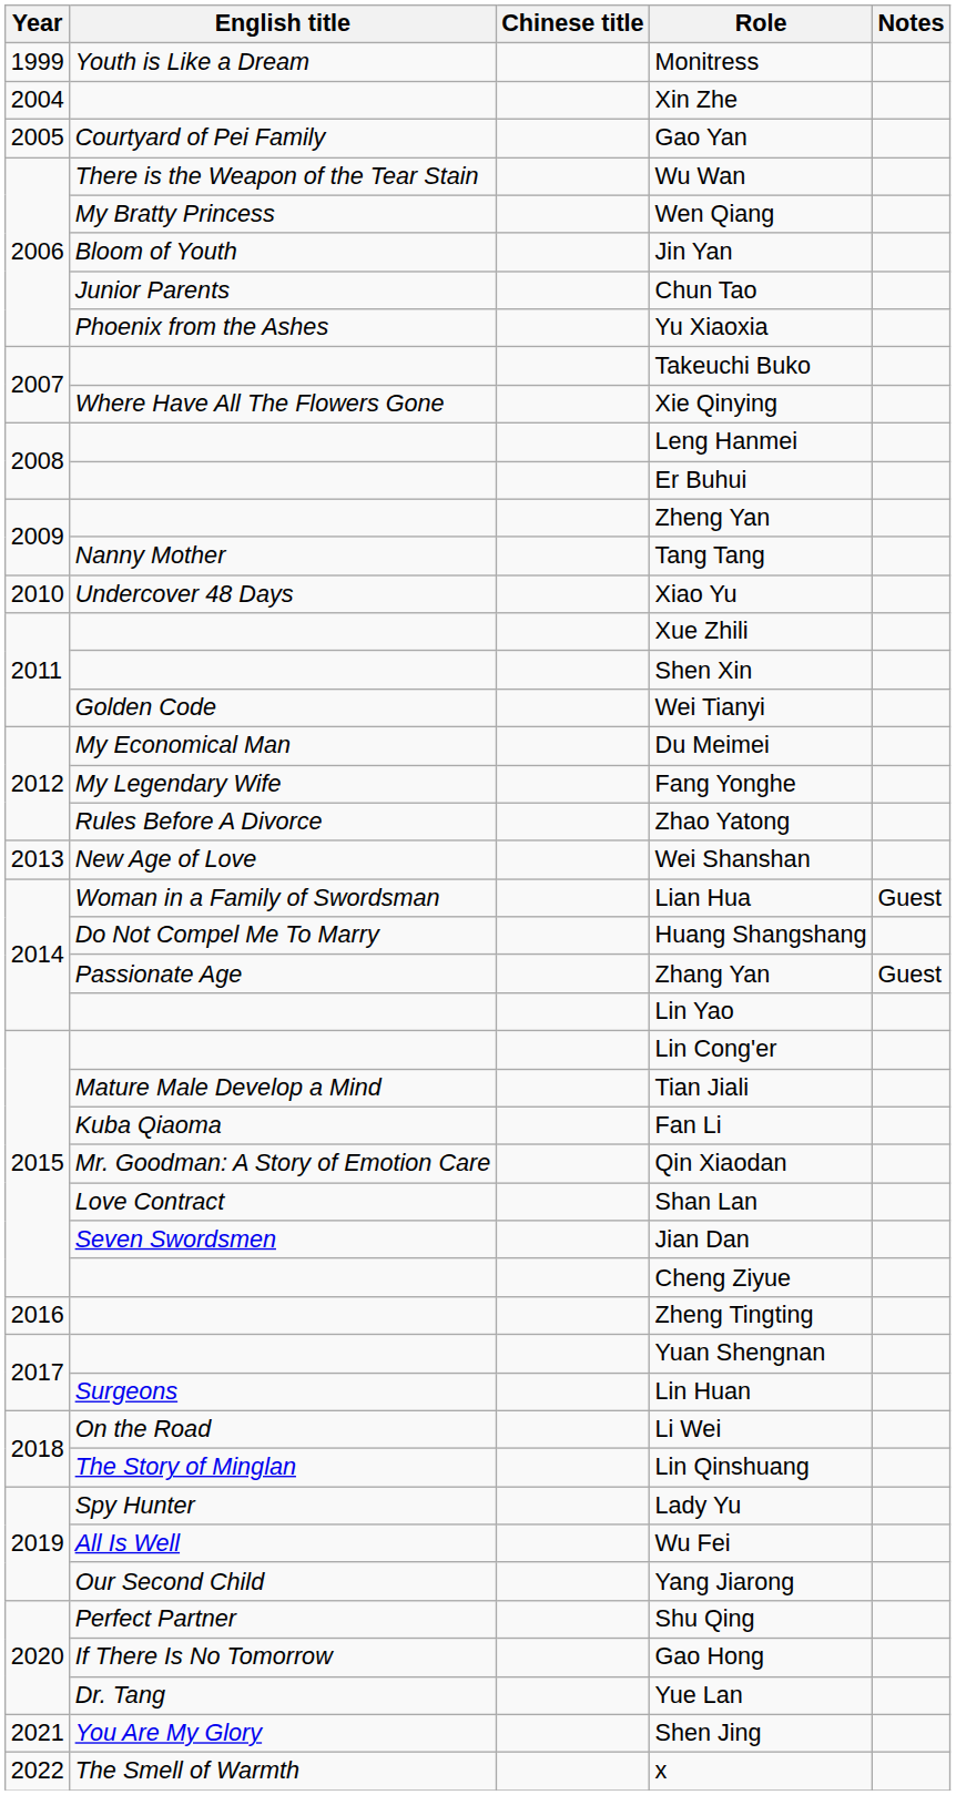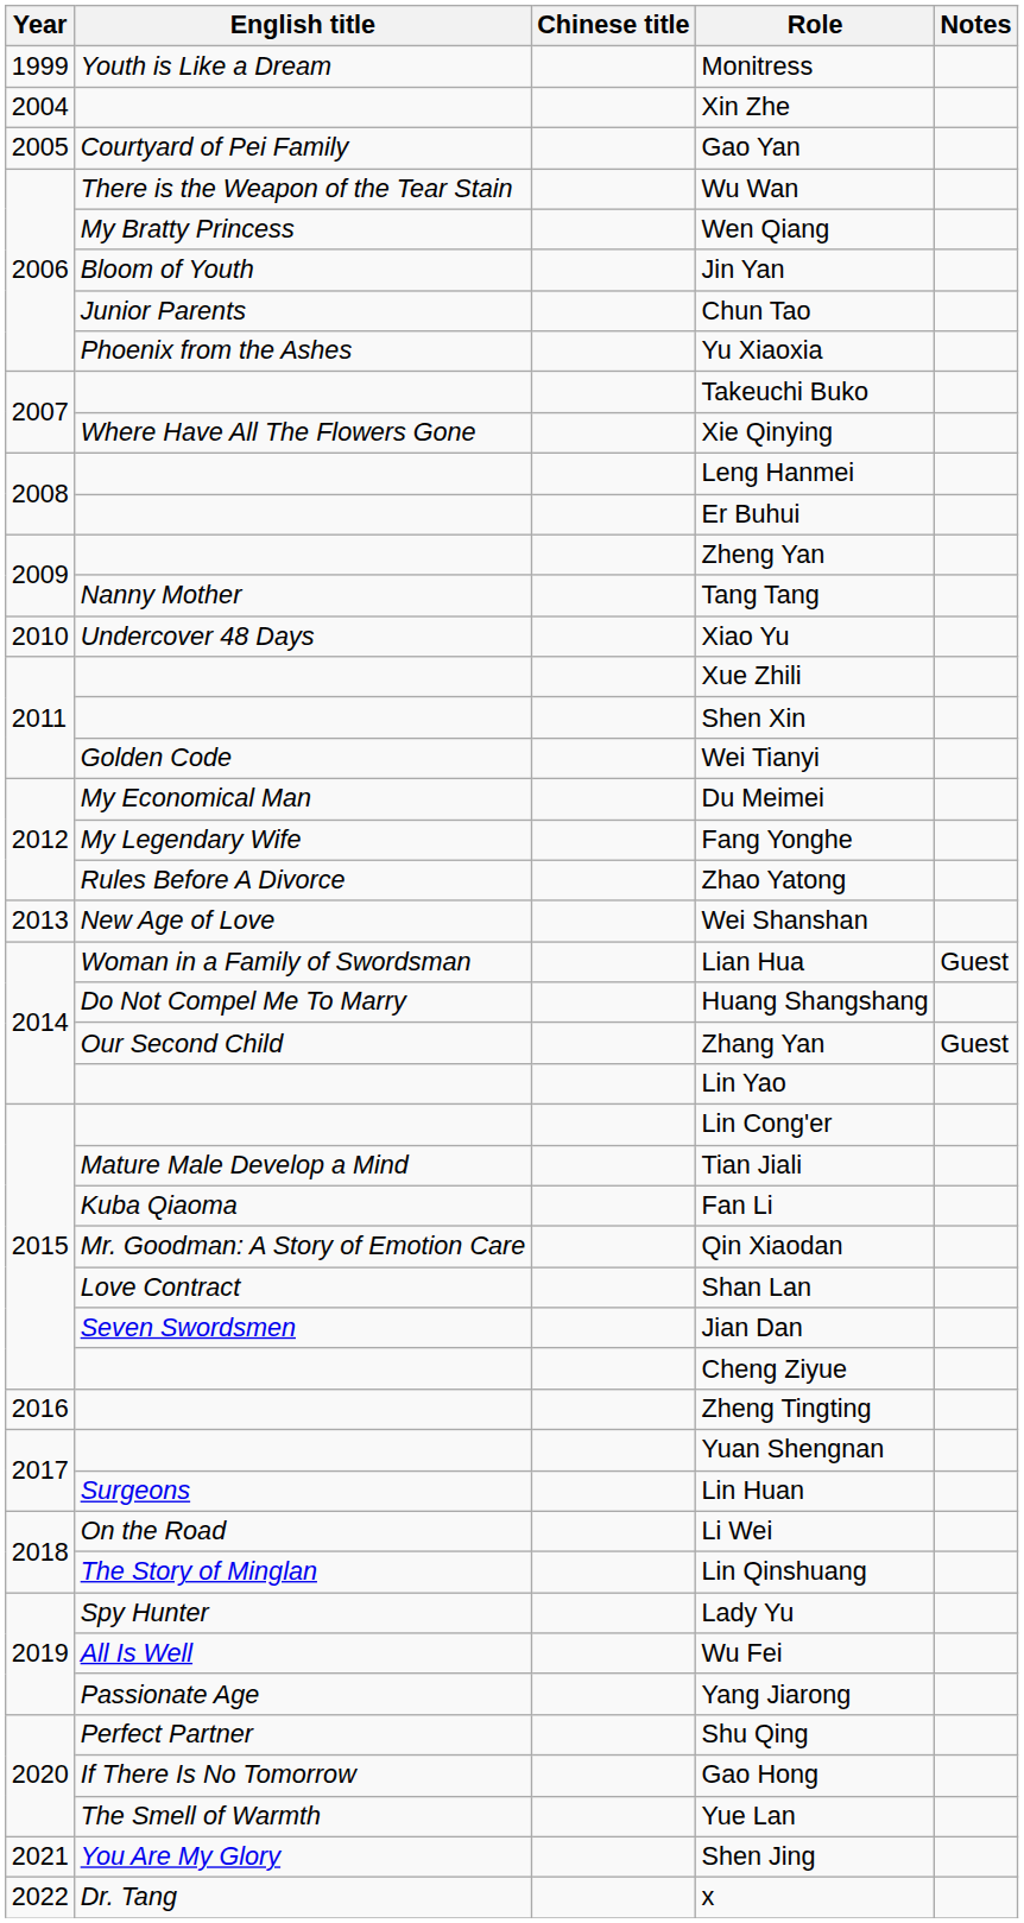Zhang Yan | English title: Passionate Age -> Our Second Child
Yang Jiarong | English title: Our Second Child -> Passionate Age
Yue Lan | English title: Dr. Tang -> The Smell of Warmth
x | English title: The Smell of Warmth -> Dr. Tang
